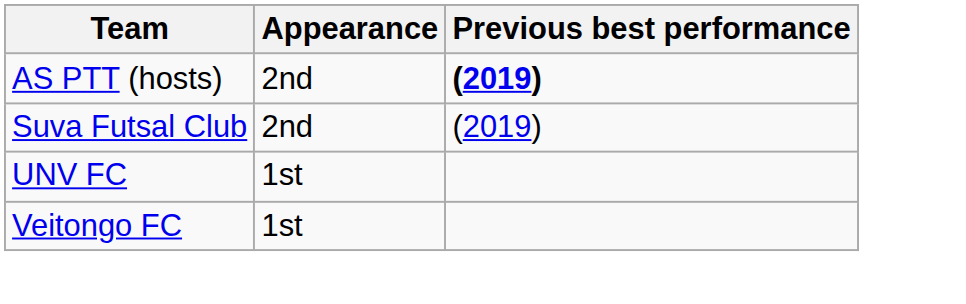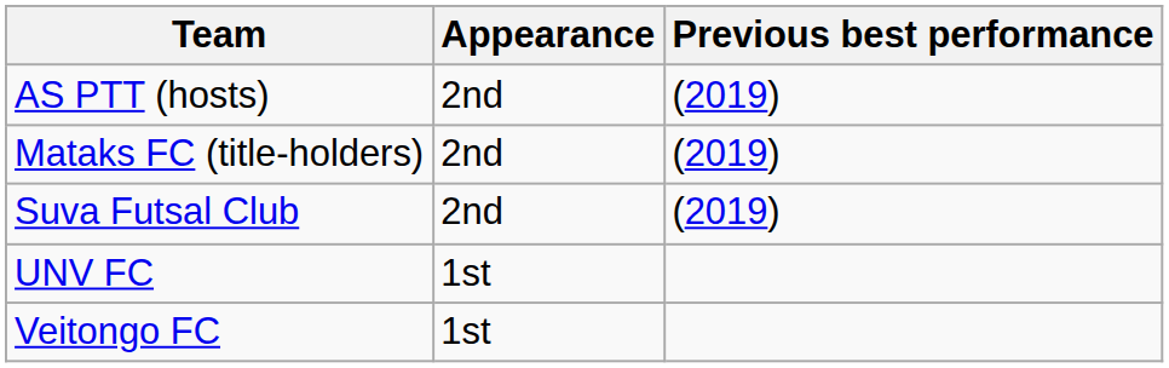AS PTT (hosts) | Previous best performance: bold -> normal
+ row: Mataks FC (title-holders) | 2nd | (2019)
